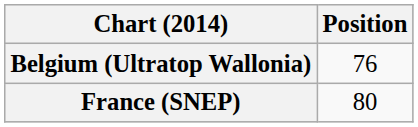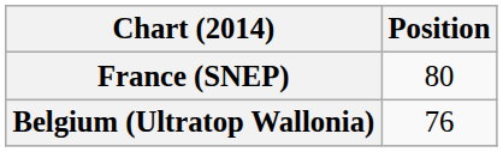rows swapped: Belgium (Ultratop Wallonia) <-> France (SNEP)
